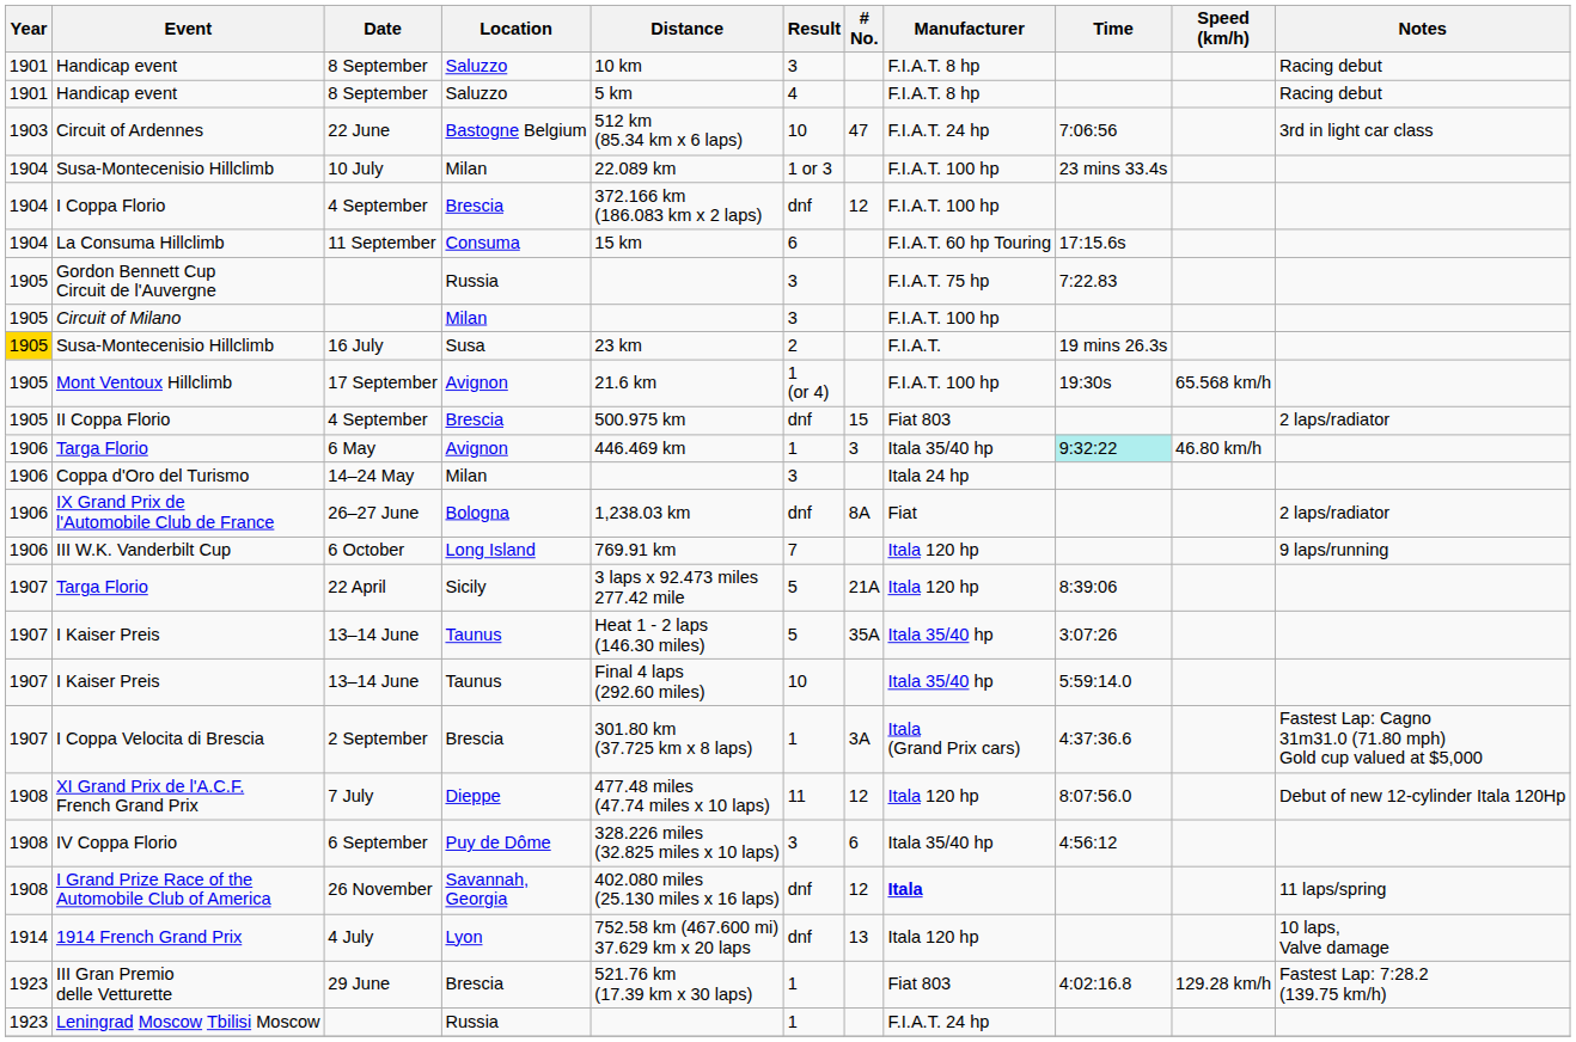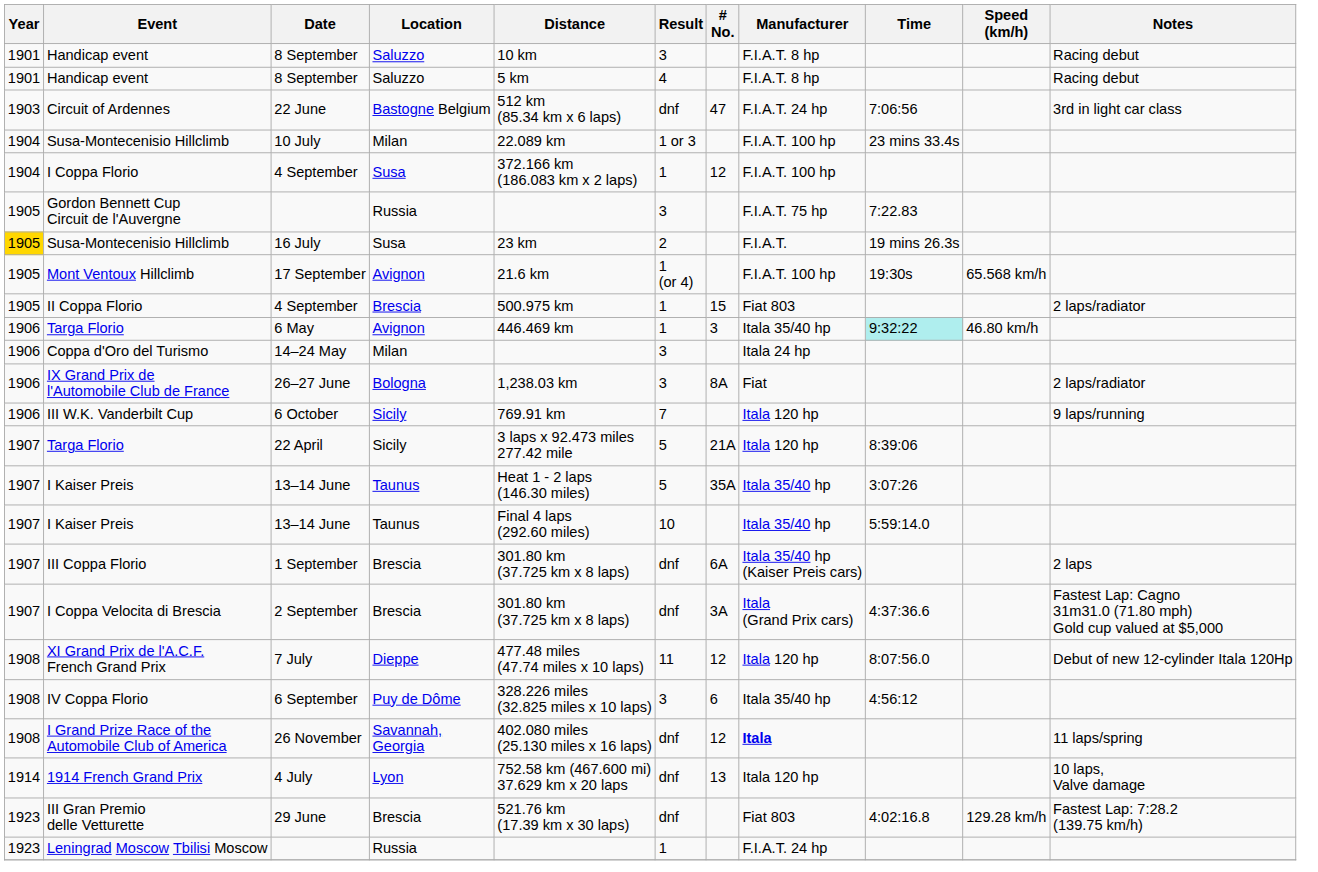Circuit of Ardennes | Result: 10 -> dnf
I Coppa Florio | Location: Brescia -> Susa
I Coppa Florio | Result: dnf -> 1
- row: 1904 | La Consuma Hillclimb | 11 September | Consuma | 15 km | 6 | F.I.A.T. 60 hp Touring | 17:15.6s
- row: 1905 | Circuit of Milano | Milan | 3 | F.I.A.T. 100 hp
II Coppa Florio | Result: dnf -> 1
IX Grand Prix de l'Automobile Club de France | Result: dnf -> 3
III W.K. Vanderbilt Cup | Location: Long Island -> Sicily
+ row: 1907 | III Coppa Florio | 1 September | Brescia | 301.80 km (37.725 km x 8 laps) | dnf | 6A | Itala 35/40 hp (Kaiser Preis cars) | 2 laps
I Coppa Velocita di Brescia | Result: 1 -> dnf
III Gran Premio delle Vetturette | Result: 1 -> dnf
